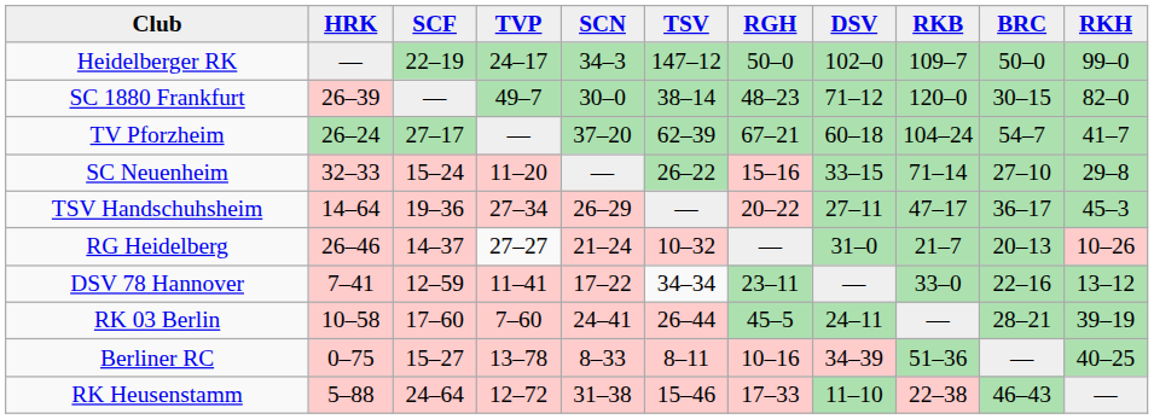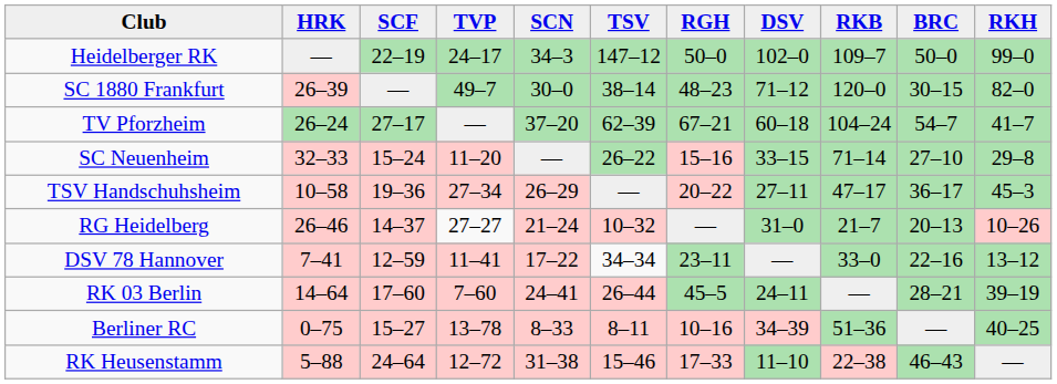TSV Handschuhsheim | HRK: 14–64 -> 10–58
RK 03 Berlin | HRK: 10–58 -> 14–64
